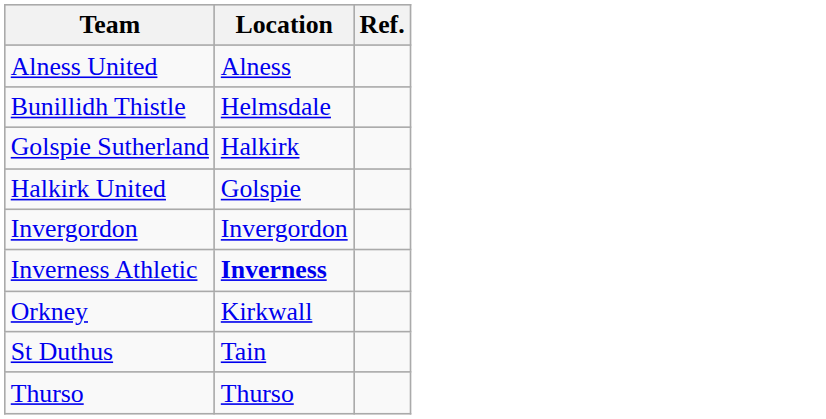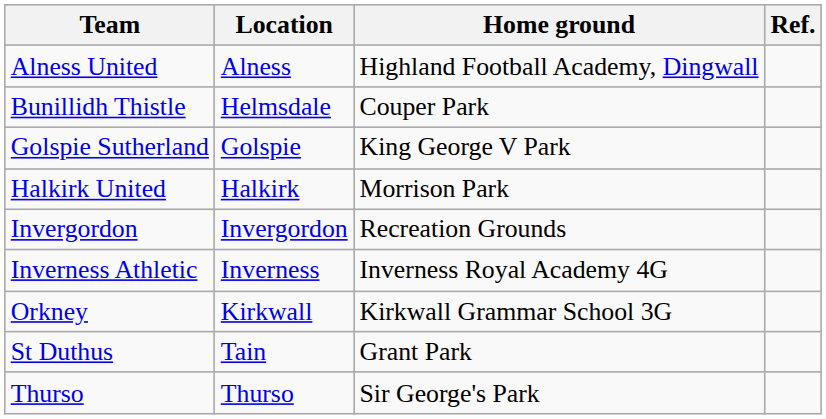+ column: Home ground | Highland Football Academy, Dingwall | Couper Park | King George V Park | Morrison Park | Recreation Grounds | Inverness Royal Academy 4G | Kirkwall Grammar School 3G | Grant Park | Sir George's Park
Golspie Sutherland | Location: Halkirk -> Golspie
Halkirk United | Location: Golspie -> Halkirk
Inverness Athletic | Location: bold -> normal
